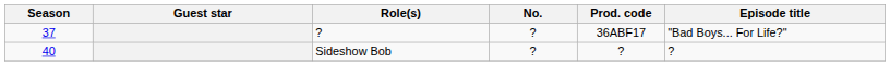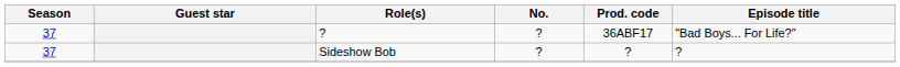Sideshow Bob | Season: 40 -> 37
